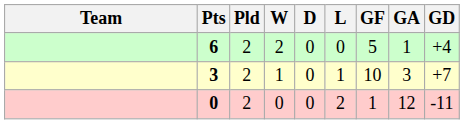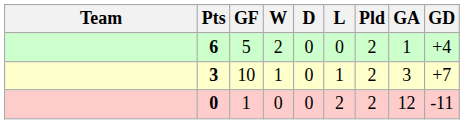columns swapped: Pld <-> GF
